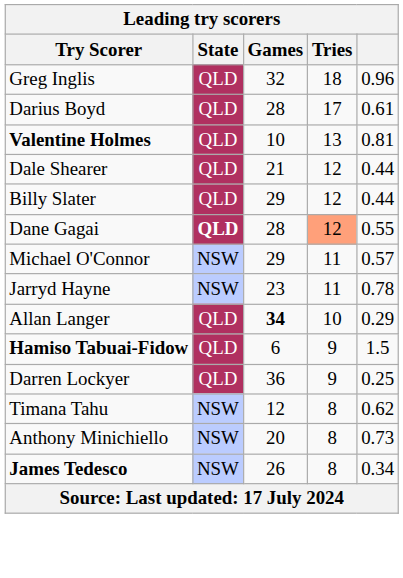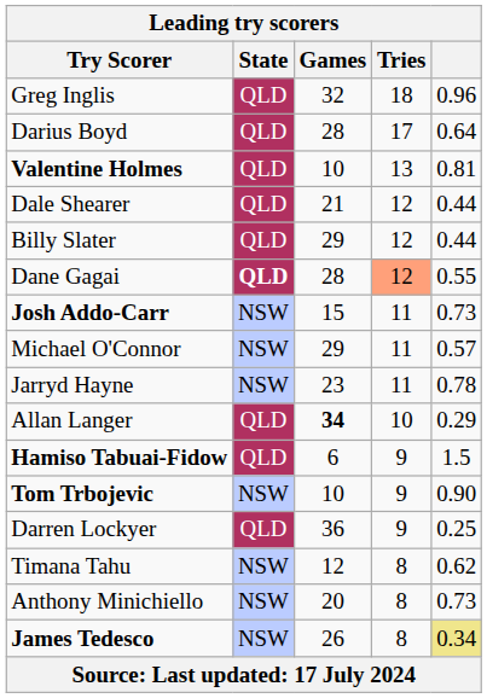Darius Boyd | column 5: 0.61 -> 0.64
+ row: Josh Addo-Carr | NSW | 15 | 11 | 0.73
+ row: Tom Trbojevic | NSW | 10 | 9 | 0.90
James Tedesco | column 5: no background -> khaki background
